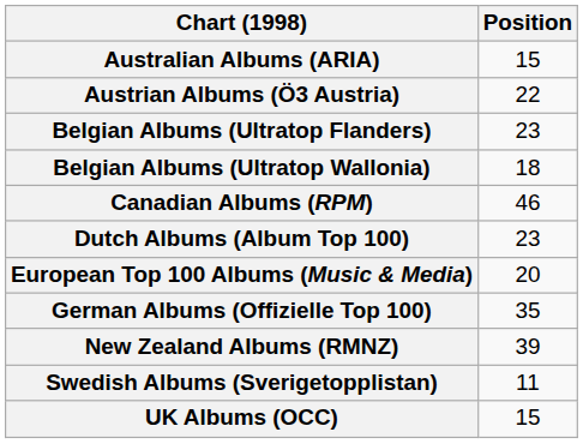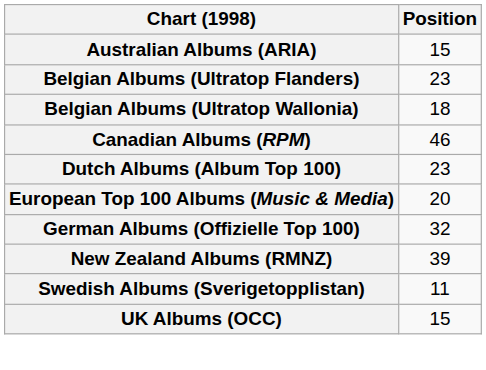- row: Austrian Albums (Ö3 Austria) | 22
German Albums (Offizielle Top 100) | Position: 35 -> 32
